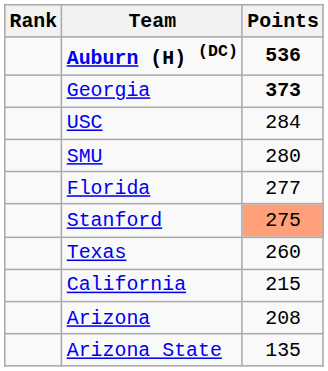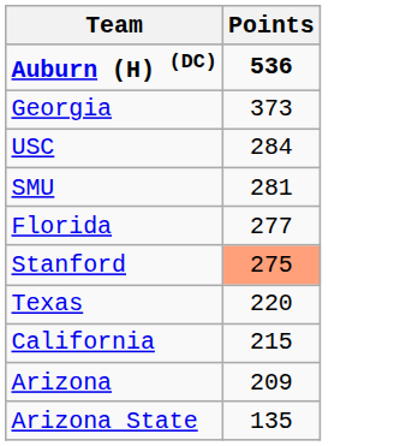- column: Rank
Georgia | Points: bold -> normal
SMU | Points: 280 -> 281
Texas | Points: 260 -> 220
Arizona | Points: 208 -> 209
